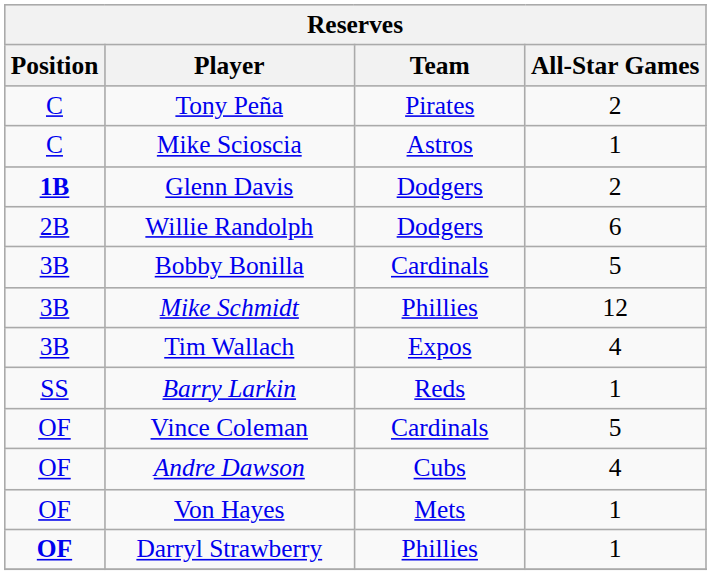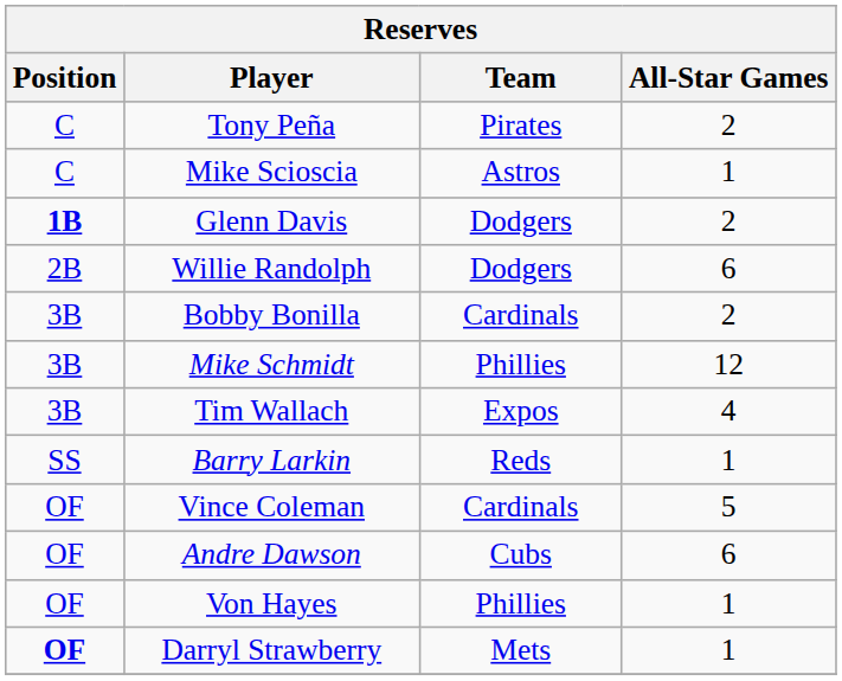Bobby Bonilla | All-Star Games: 5 -> 2
Andre Dawson | All-Star Games: 4 -> 6
Von Hayes | Team: Mets -> Phillies
Darryl Strawberry | Team: Phillies -> Mets
